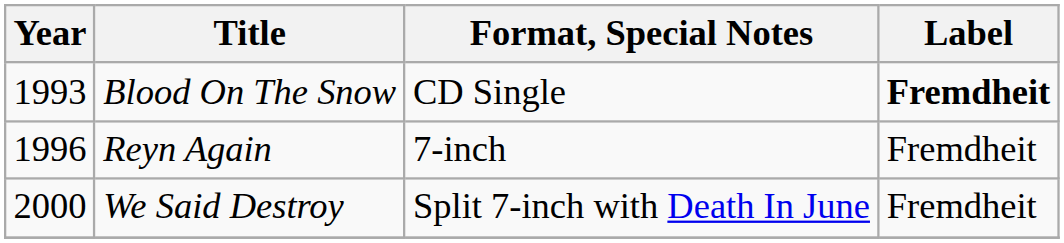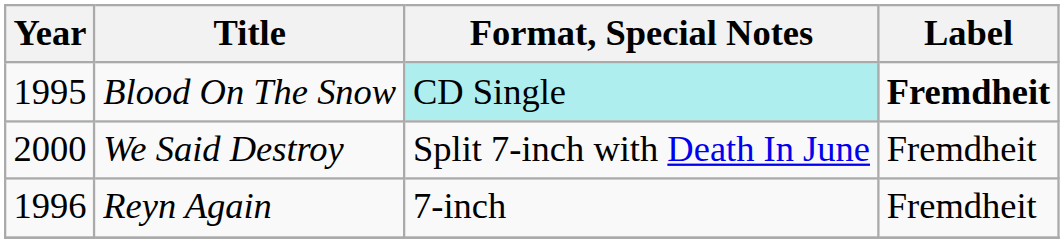Blood On The Snow | Year: 1993 -> 1995
Blood On The Snow | Format, Special Notes: no background -> paleturquoise background
rows swapped: Reyn Again <-> We Said Destroy
